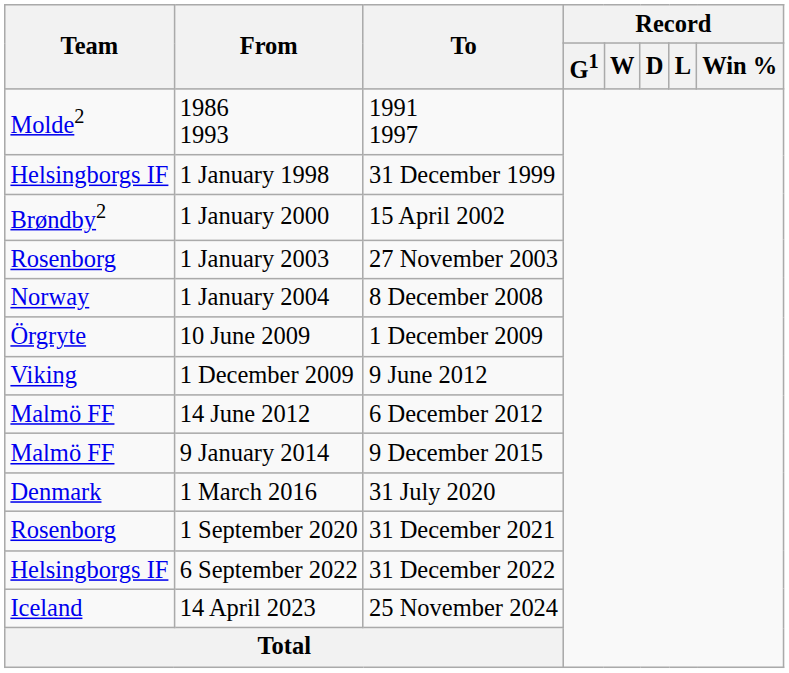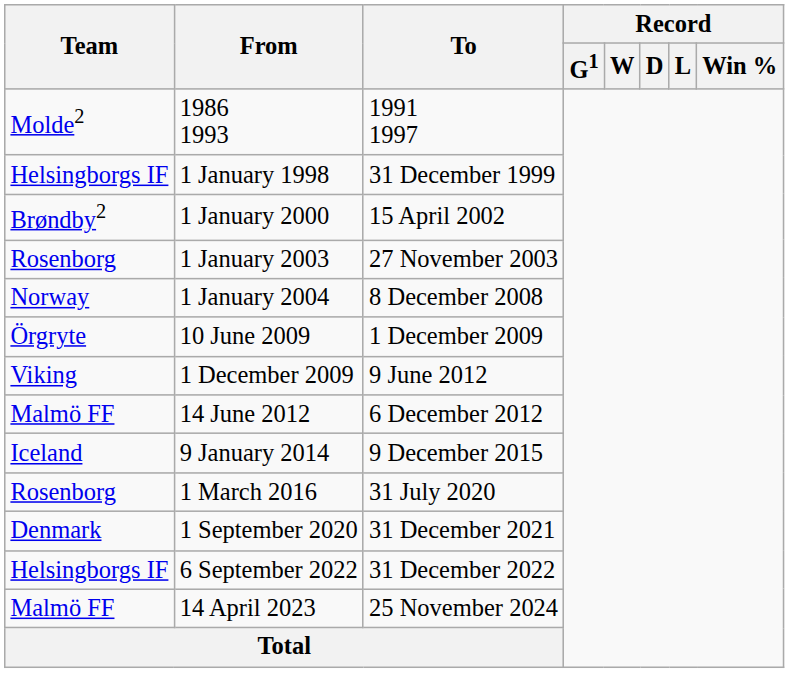9 January 2014 | Team: Malmö FF -> Iceland
1 March 2016 | Team: Denmark -> Rosenborg
1 September 2020 | Team: Rosenborg -> Denmark
14 April 2023 | Team: Iceland -> Malmö FF
